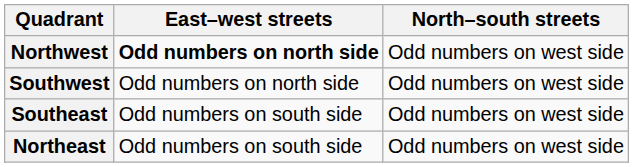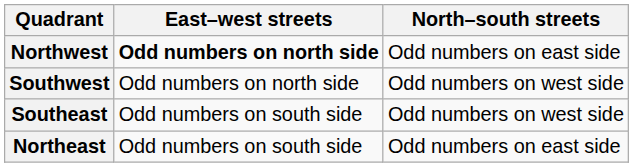Northwest | North–south streets: Odd numbers on west side -> Odd numbers on east side
Northeast | North–south streets: Odd numbers on west side -> Odd numbers on east side
